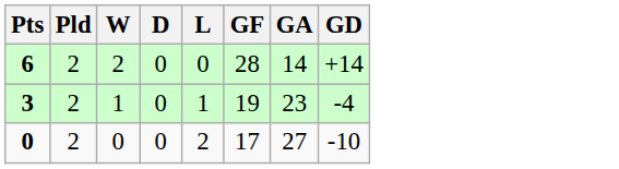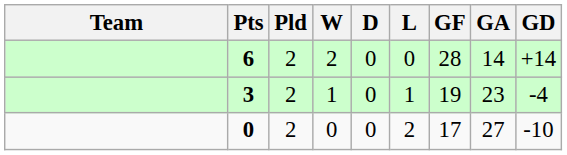+ column: Team
